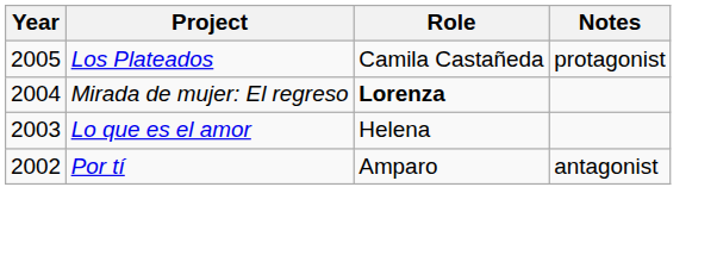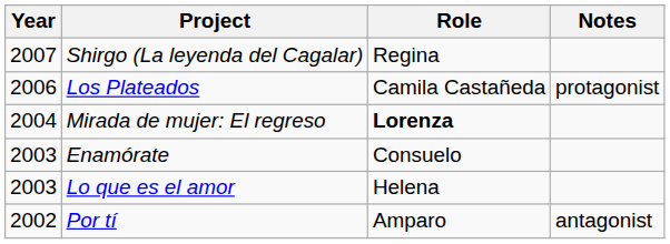+ row: 2007 | Shirgo (La leyenda del Cagalar) | Regina
Los Plateados | Year: 2005 -> 2006
+ row: 2003 | Enamórate | Consuelo
